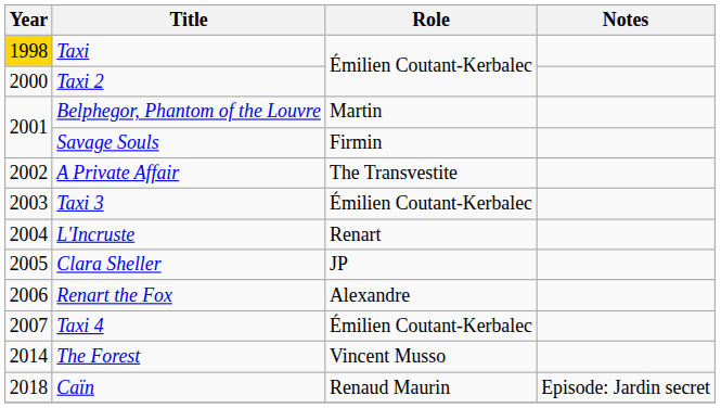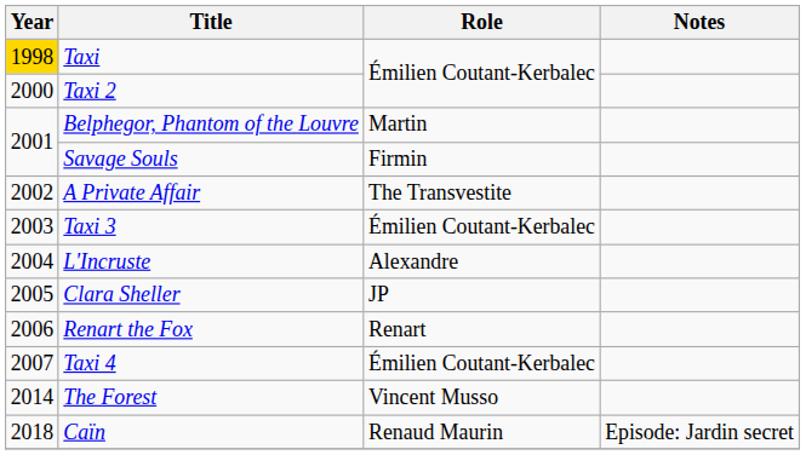L'Incruste | Role: Renart -> Alexandre
Renart the Fox | Role: Alexandre -> Renart
